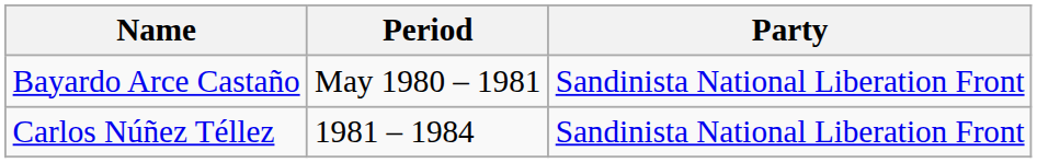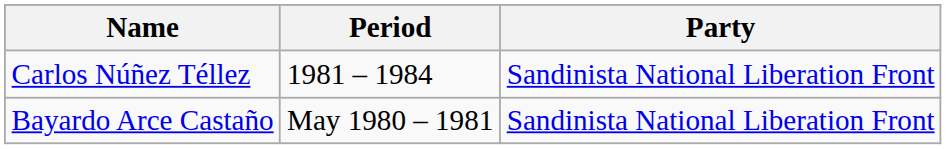rows swapped: Bayardo Arce Castaño <-> Carlos Núñez Téllez
